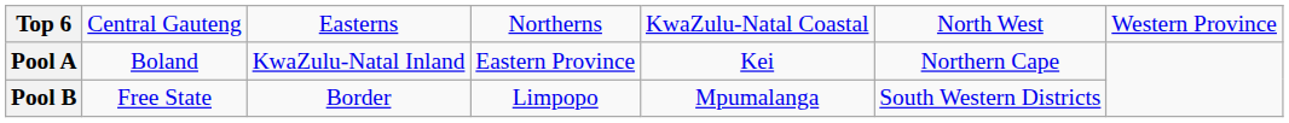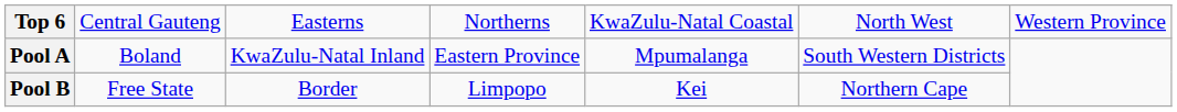Pool A | column 5: Kei -> Mpumalanga
Pool A | column 6: Northern Cape -> South Western Districts
Pool B | column 5: Mpumalanga -> Kei
Pool B | column 6: South Western Districts -> Northern Cape
